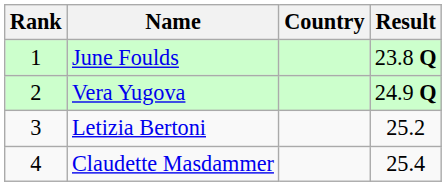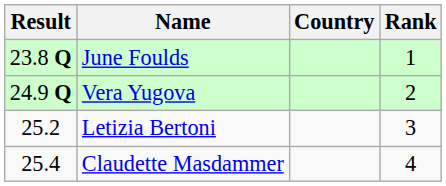columns swapped: Rank <-> Result
